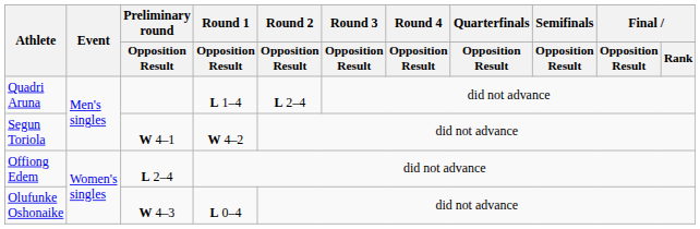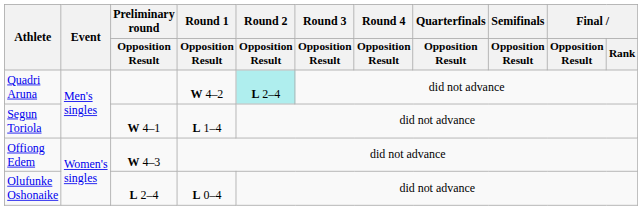Quadri Aruna | Round 1 / Opposition Result: L 1–4 -> W 4–2
Quadri Aruna | Round 2 / Opposition Result: no background -> paleturquoise background
Segun Toriola | Round 1 / Opposition Result: W 4–2 -> L 1–4
Offiong Edem | Preliminary round / Opposition Result: L 2–4 -> W 4–3
Olufunke Oshonaike | Preliminary round / Opposition Result: W 4–3 -> L 2–4
